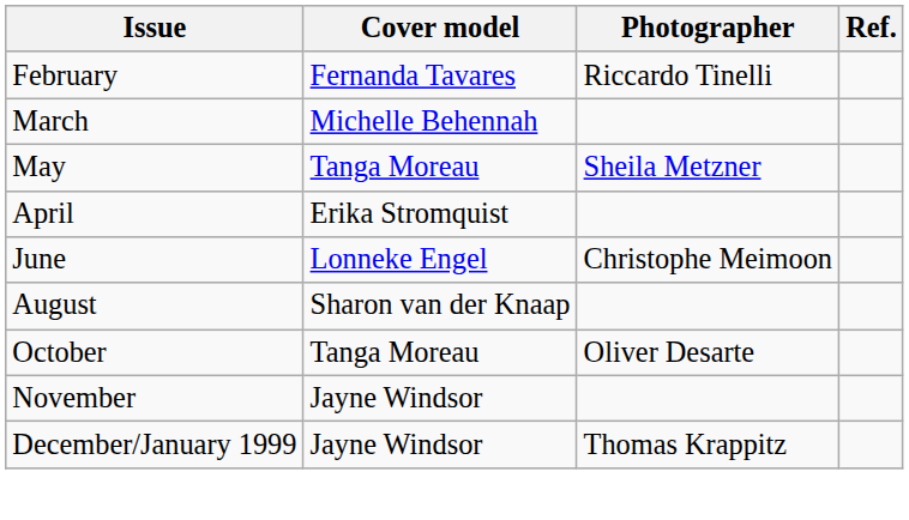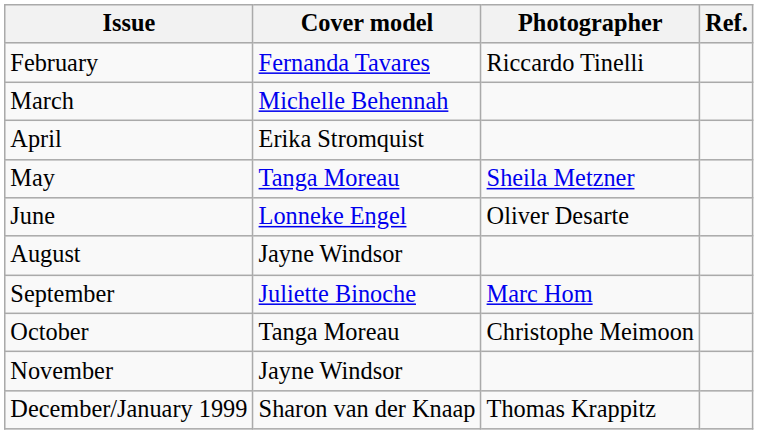rows swapped: April <-> May
June | Photographer: Christophe Meimoon -> Oliver Desarte
August | Cover model: Sharon van der Knaap -> Jayne Windsor
+ row: September | Juliette Binoche | Marc Hom
October | Photographer: Oliver Desarte -> Christophe Meimoon
December/January 1999 | Cover model: Jayne Windsor -> Sharon van der Knaap
